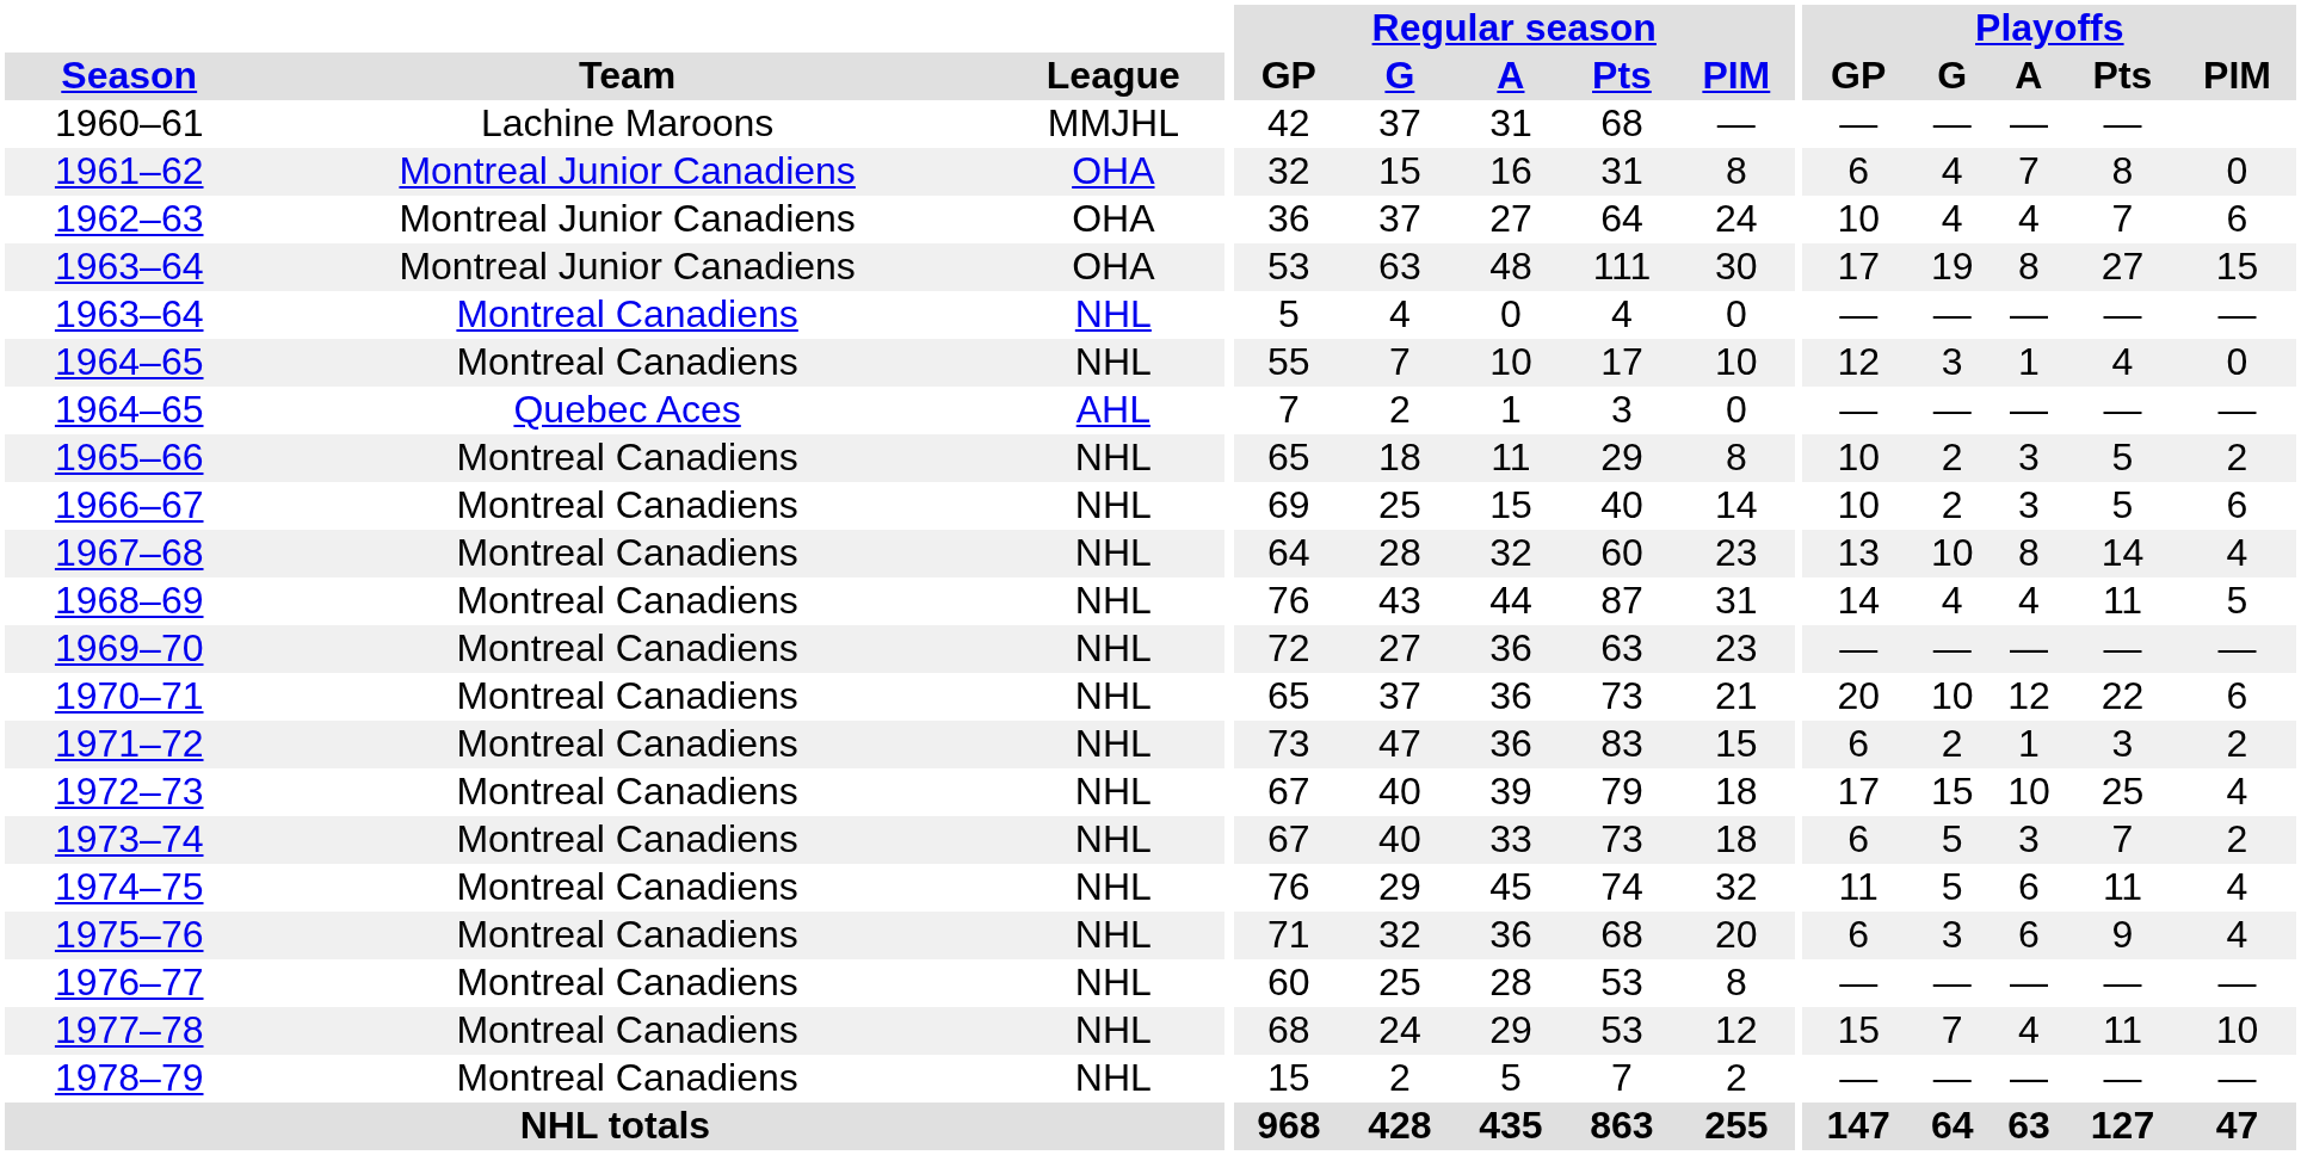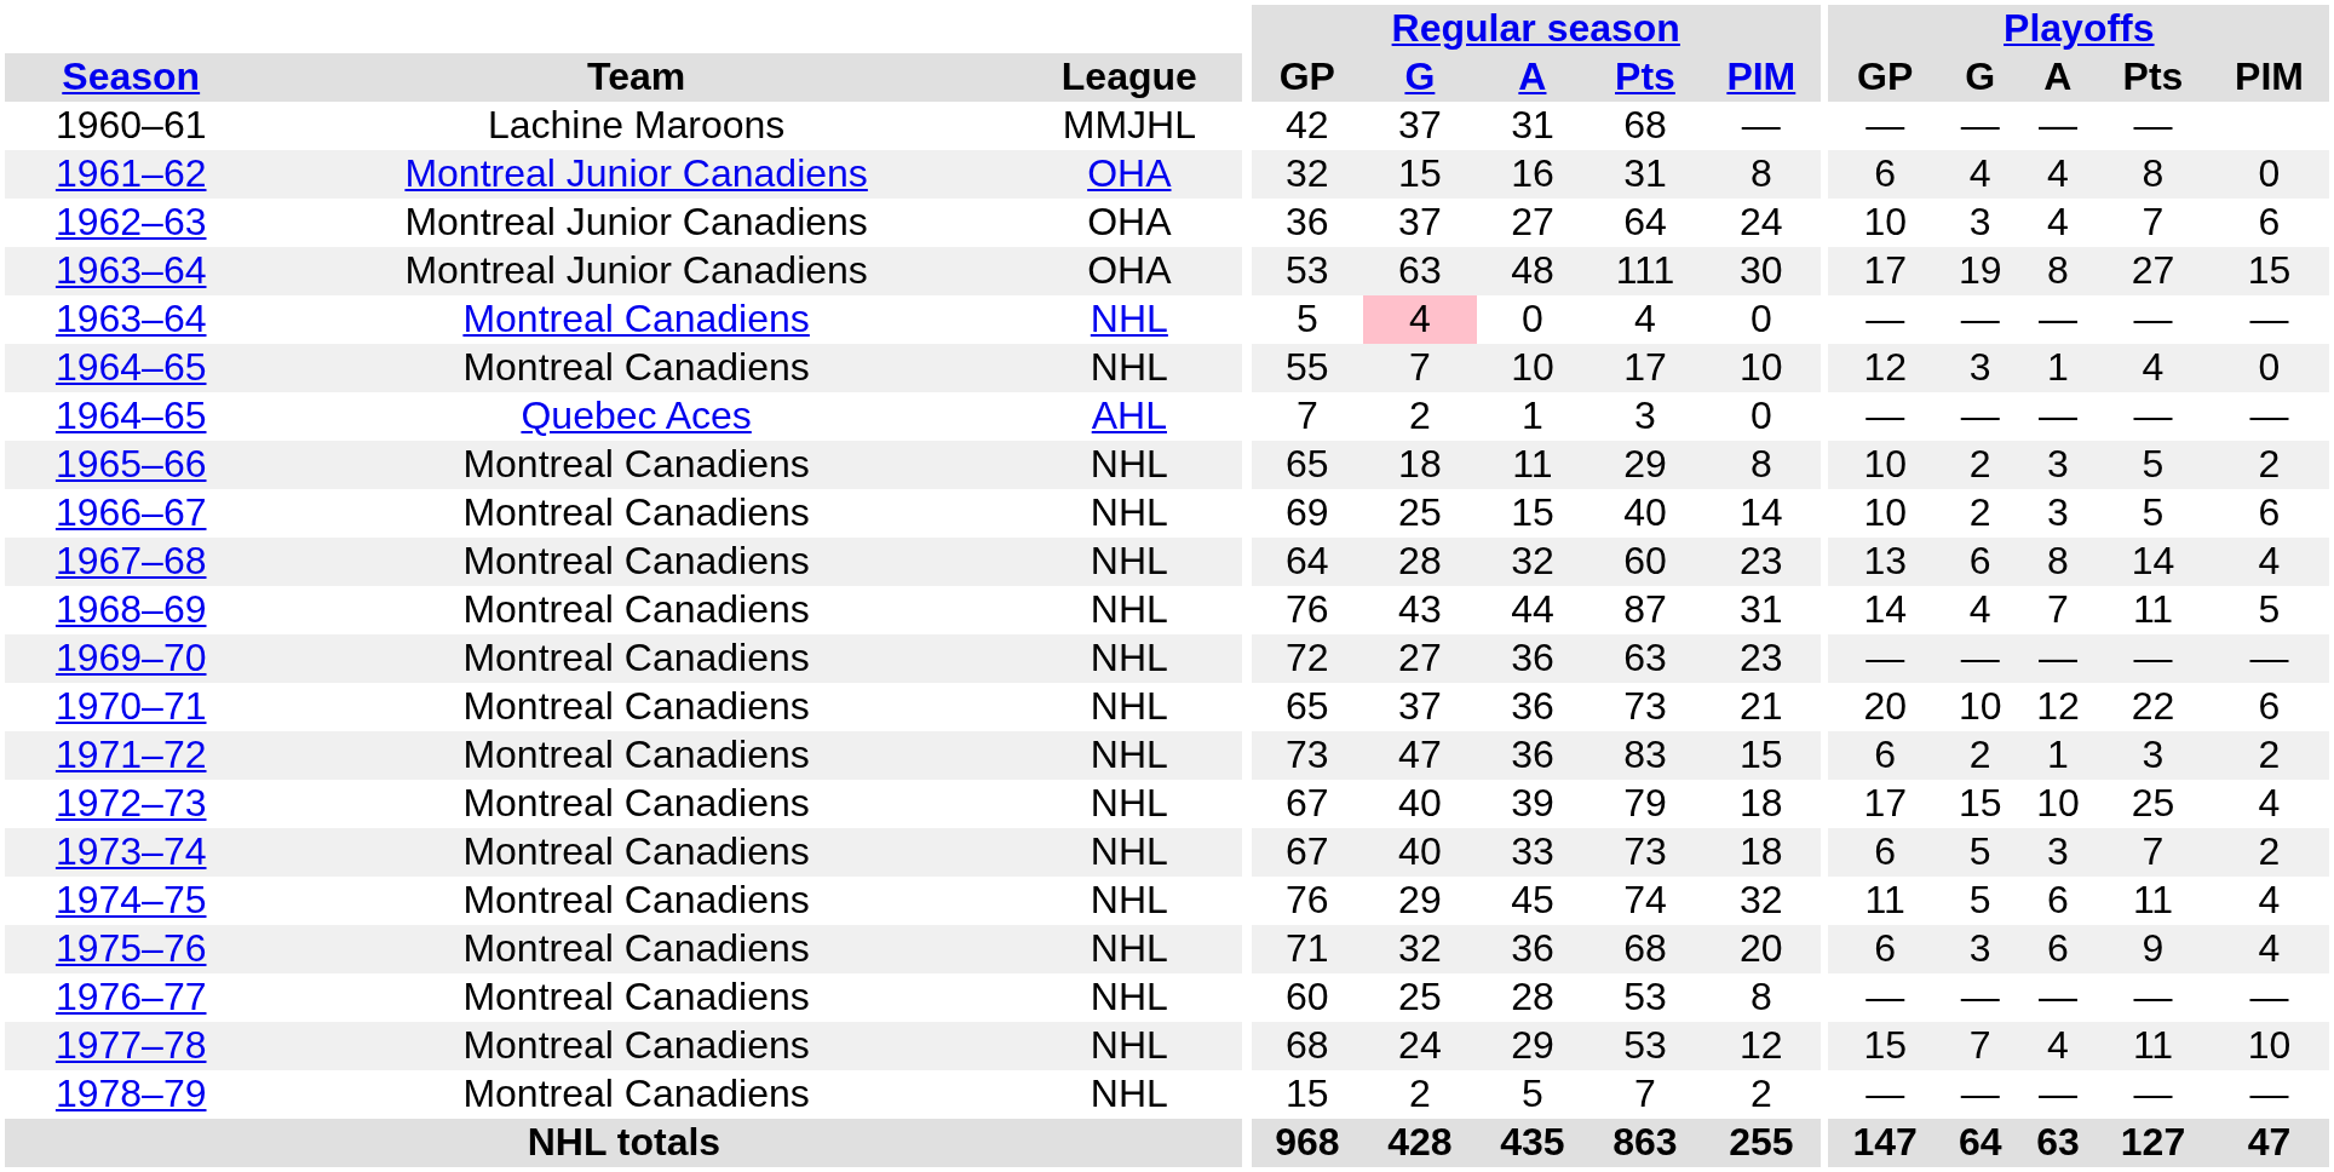1961–62 | Playoffs / A: 7 -> 4
1962–63 | Playoffs / G: 4 -> 3
1963–64 / Montreal Canadiens | Regular season / G: no background -> pink background
1967–68 | Playoffs / G: 10 -> 6
1968–69 | Playoffs / A: 4 -> 7
